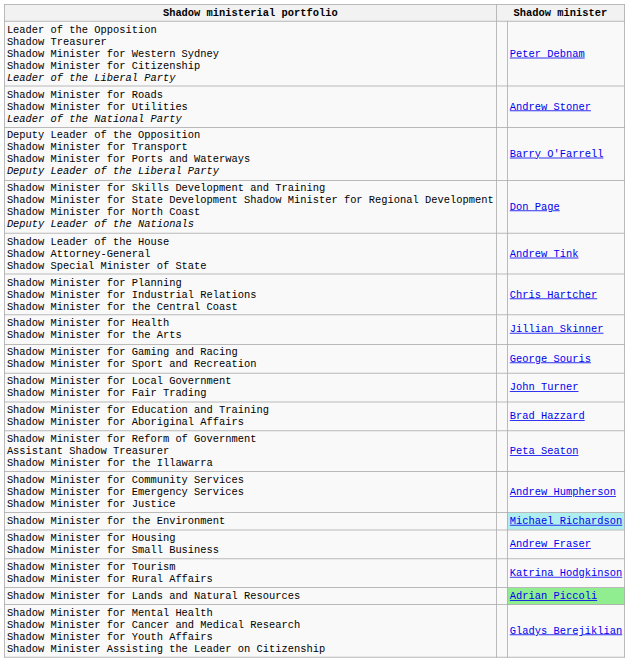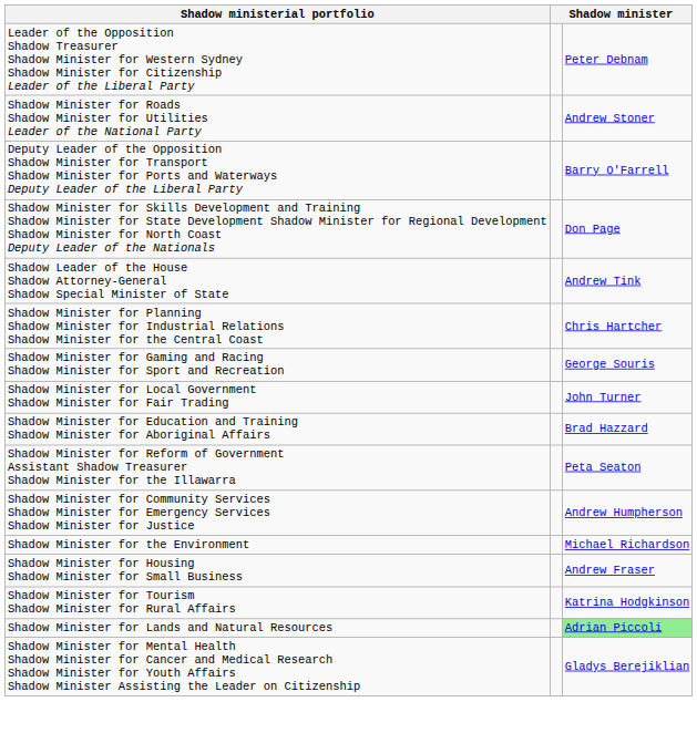- row: Shadow Minister for Health Shadow Minister for the Arts | Jillian Skinner
Shadow Minister for the Environment | column 3: paleturquoise background -> no background
